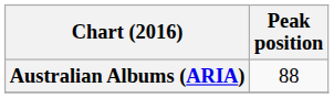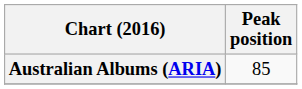Australian Albums (ARIA) | Peak position: 88 -> 85
